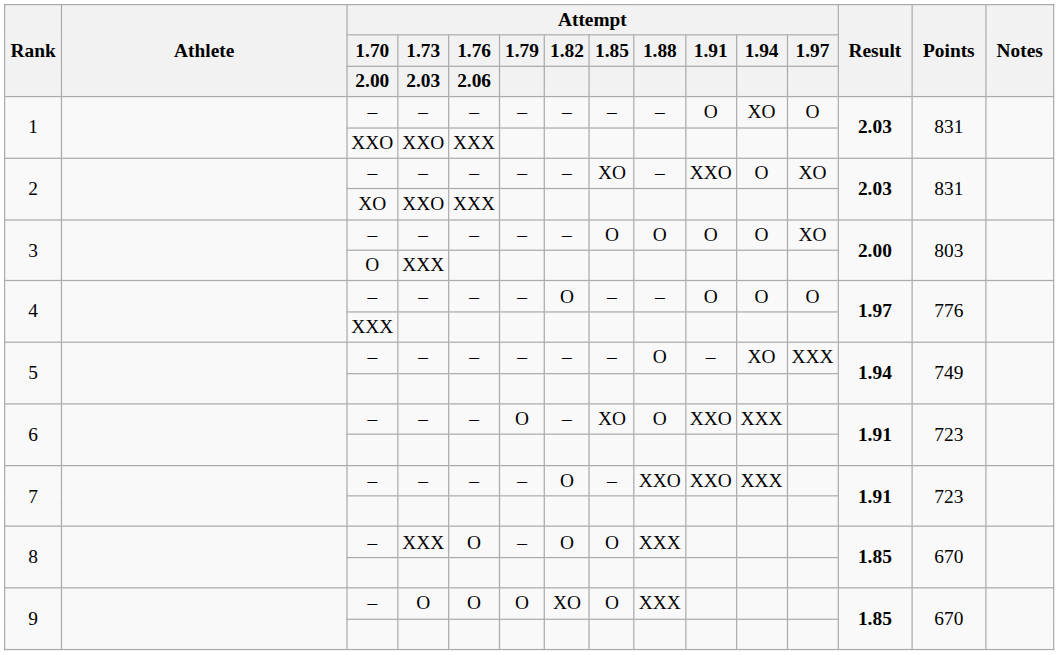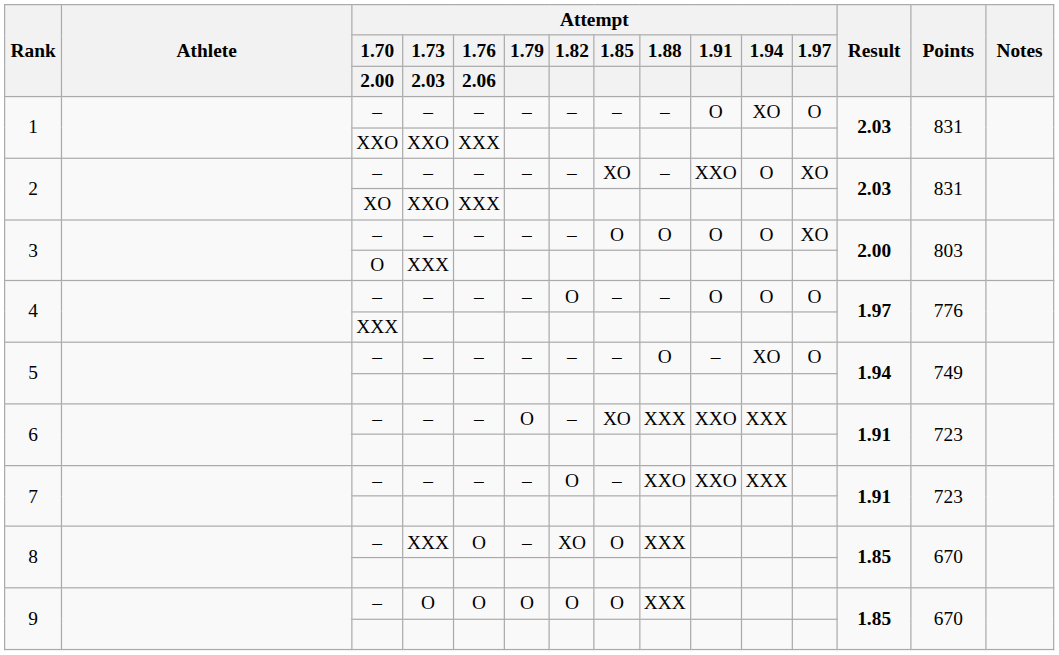5 / – | Attempt / 1.97: XXX -> O
6 / – | Attempt / 1.88: O -> XXX
8 / – | Attempt / 1.82: O -> XO
9 / – | Attempt / 1.82: XO -> O
